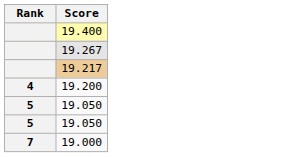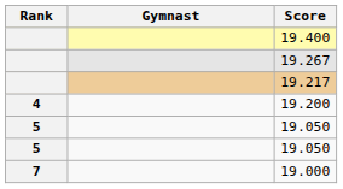+ column: Gymnast
